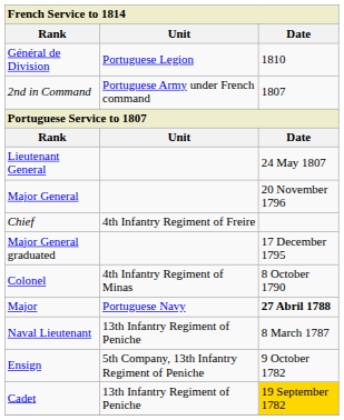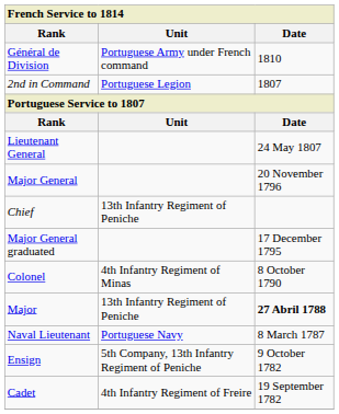Général de Division | Unit: Portuguese Legion -> Portuguese Army under French command
2nd in Command | Unit: Portuguese Army under French command -> Portuguese Legion
Chief | Unit: 4th Infantry Regiment of Freire -> 13th Infantry Regiment of Peniche
Major | Unit: Portuguese Navy -> 13th Infantry Regiment of Peniche
Naval Lieutenant | Unit: 13th Infantry Regiment of Peniche -> Portuguese Navy
Cadet | Unit: 13th Infantry Regiment of Peniche -> 4th Infantry Regiment of Freire
Cadet | Date: gold background -> no background
